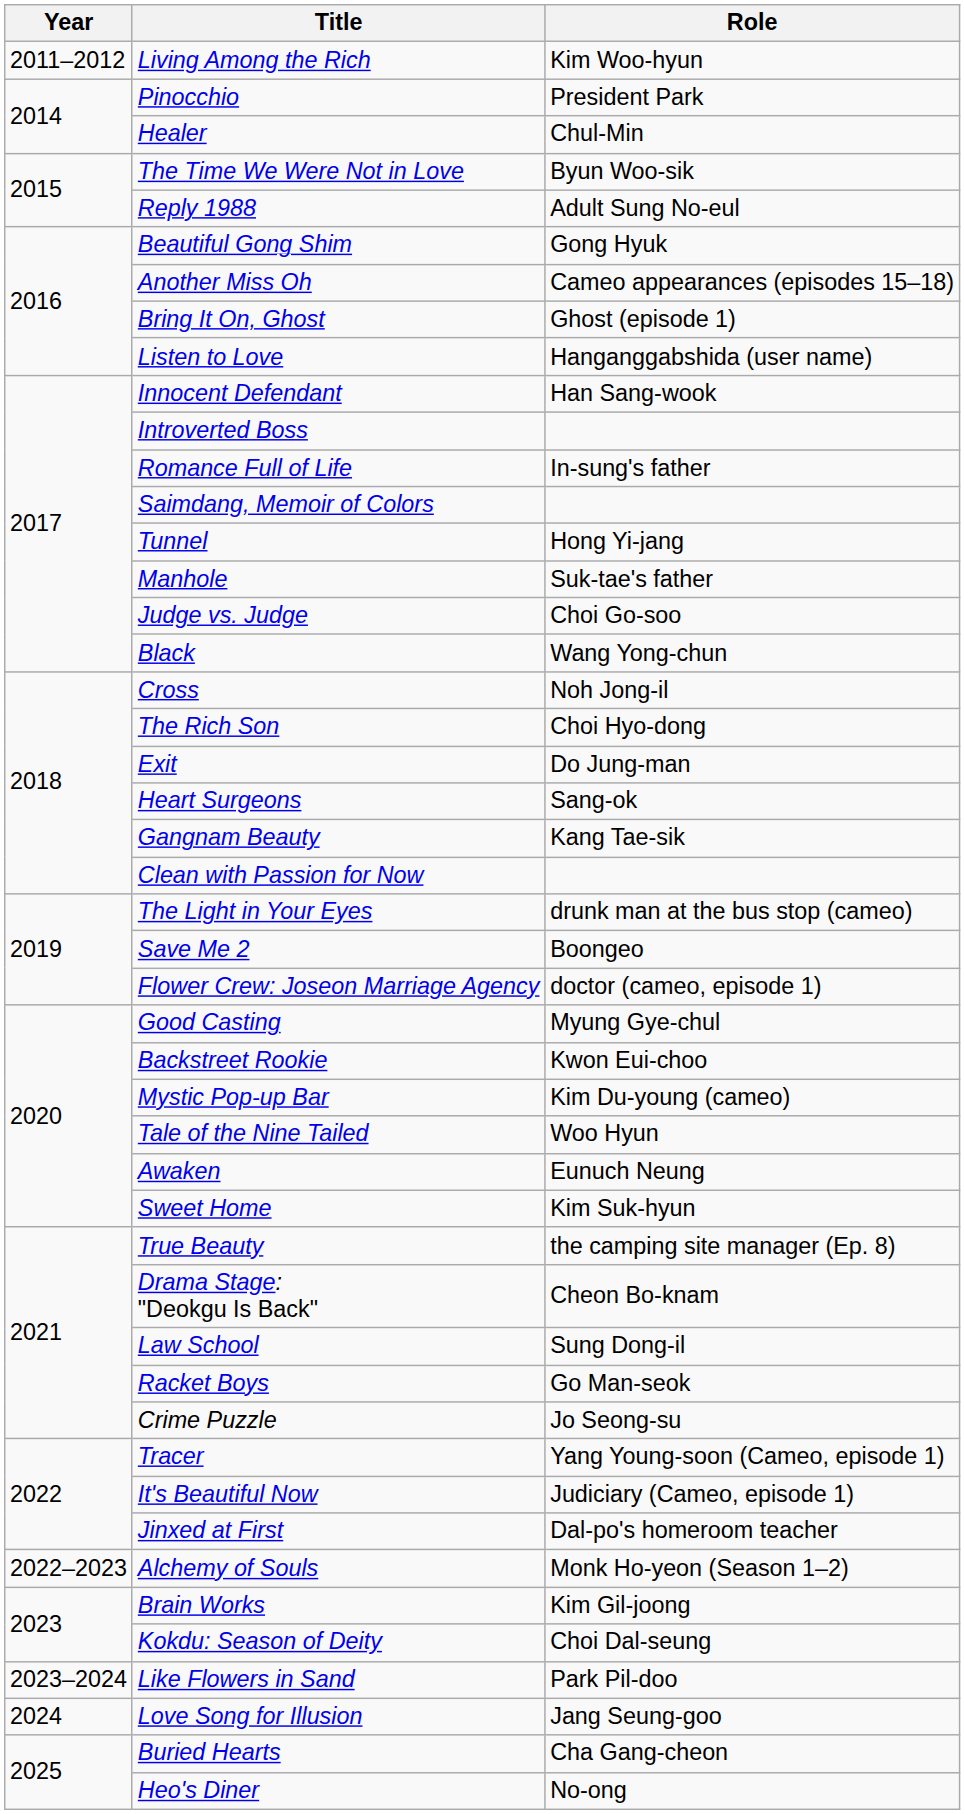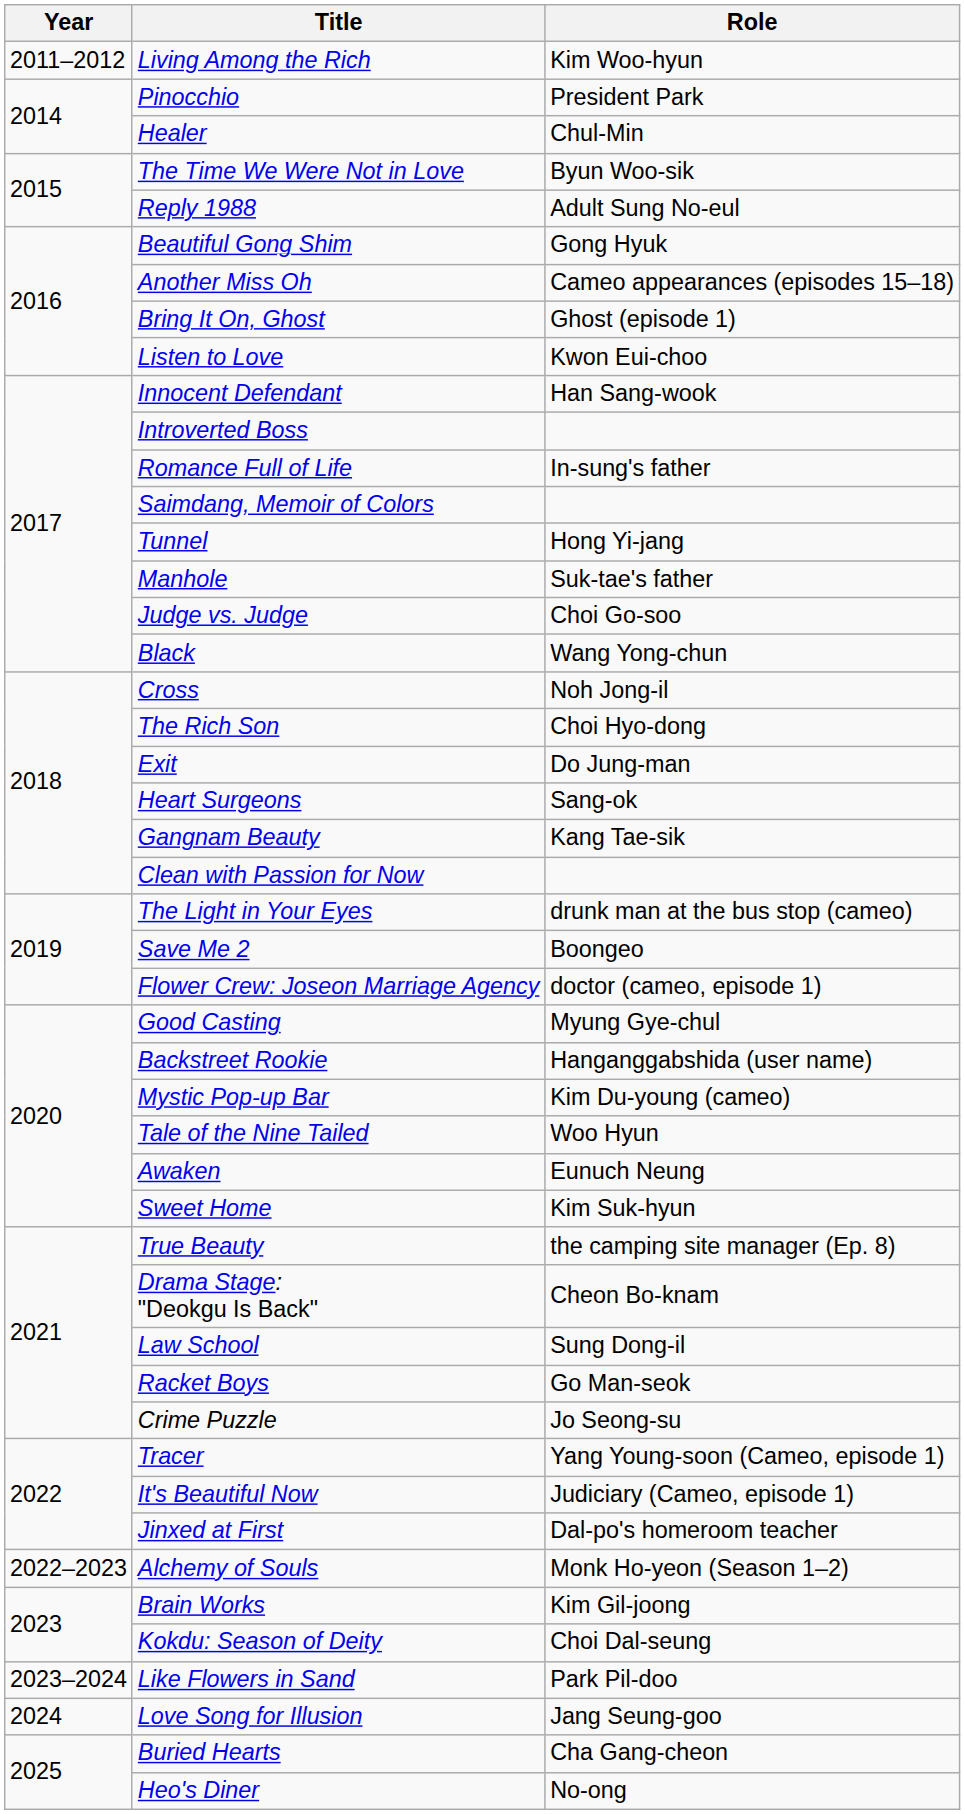Listen to Love | Role: Hanganggabshida (user name) -> Kwon Eui-choo
Backstreet Rookie | Role: Kwon Eui-choo -> Hanganggabshida (user name)
